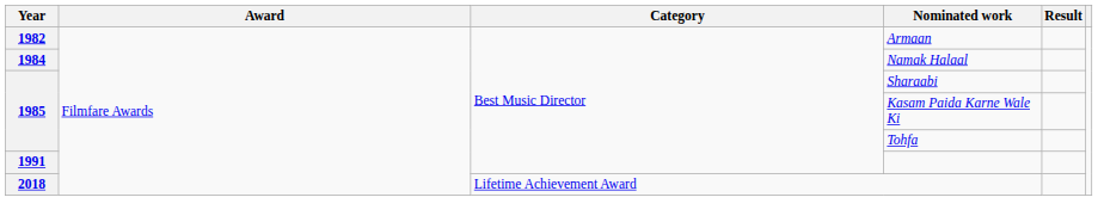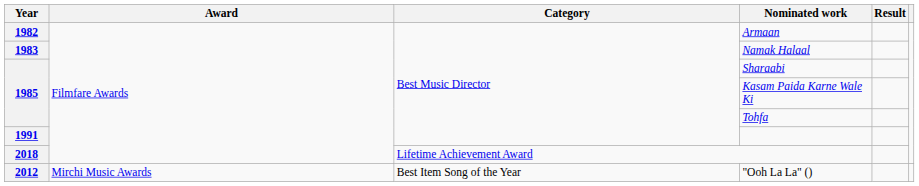Namak Halaal | Year: 1984 -> 1983
+ row: 2012 | Mirchi Music Awards | Best Item Song of the Year | "Ooh La La" ()
